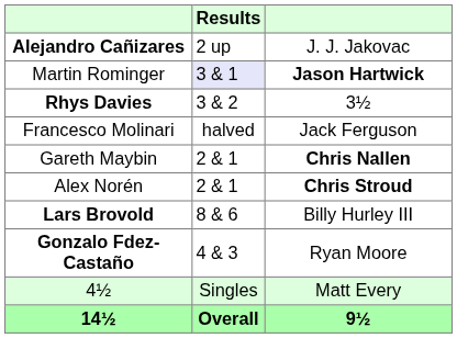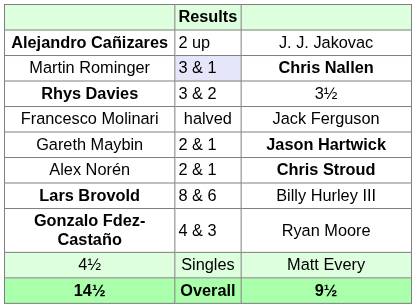Martin Rominger | column 3: Jason Hartwick -> Chris Nallen
Gareth Maybin | column 3: Chris Nallen -> Jason Hartwick
